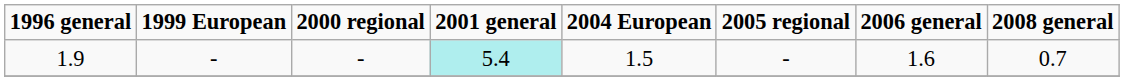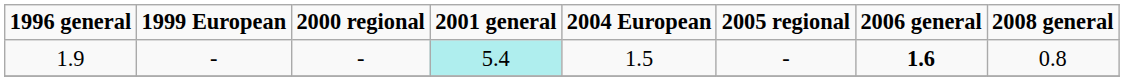1.9 | 2006 general: normal -> bold
1.9 | 2008 general: 0.7 -> 0.8
